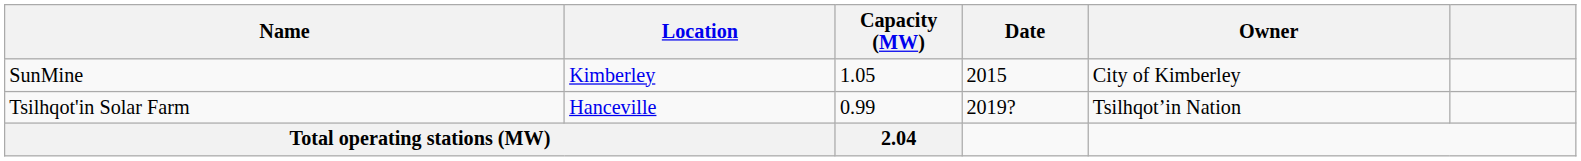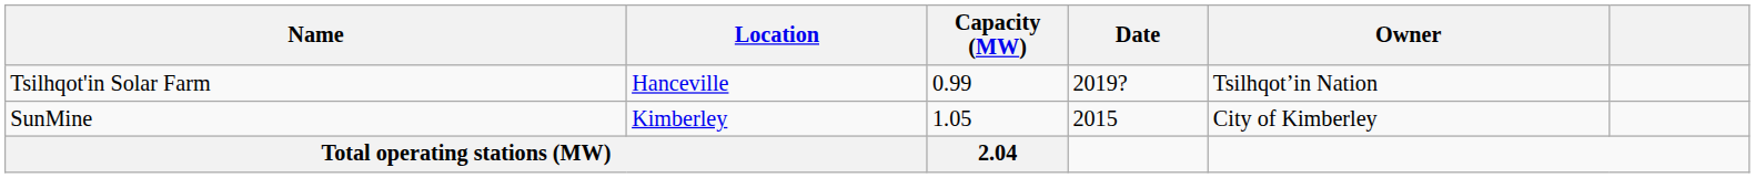rows swapped: SunMine <-> Tsilhqot'in Solar Farm
